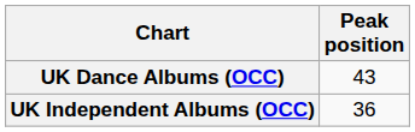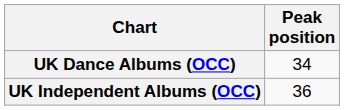UK Dance Albums (OCC) | Peak position: 43 -> 34
